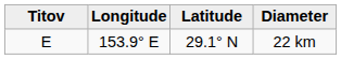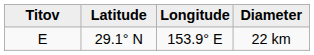columns swapped: Latitude <-> Longitude
